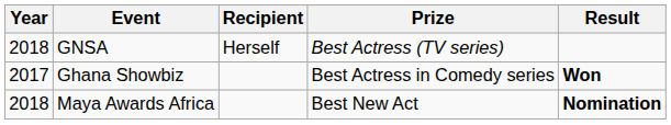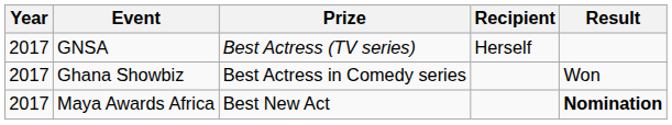columns swapped: Prize <-> Recipient
GNSA | Year: 2018 -> 2017
Ghana Showbiz | Result: bold -> normal
Maya Awards Africa | Year: 2018 -> 2017
